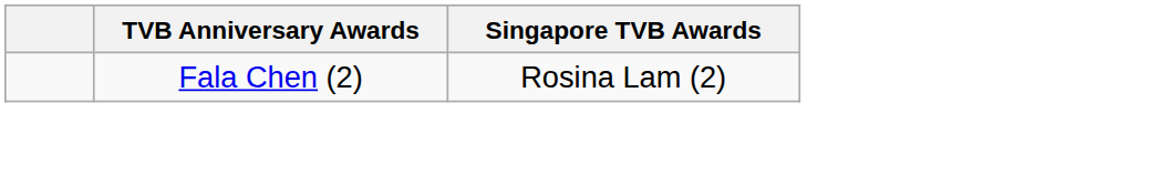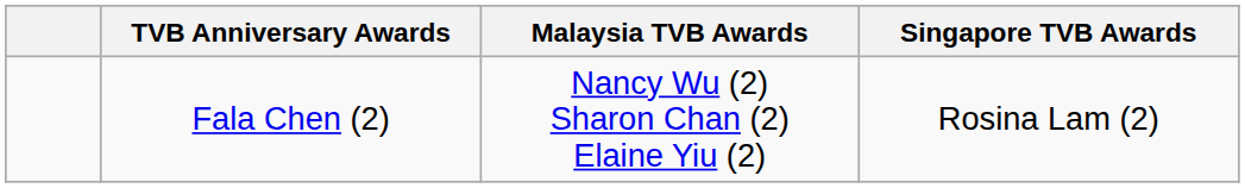+ column: Malaysia TVB Awards | Nancy Wu (2) Sharon Chan (2) Elaine Yiu (2)
